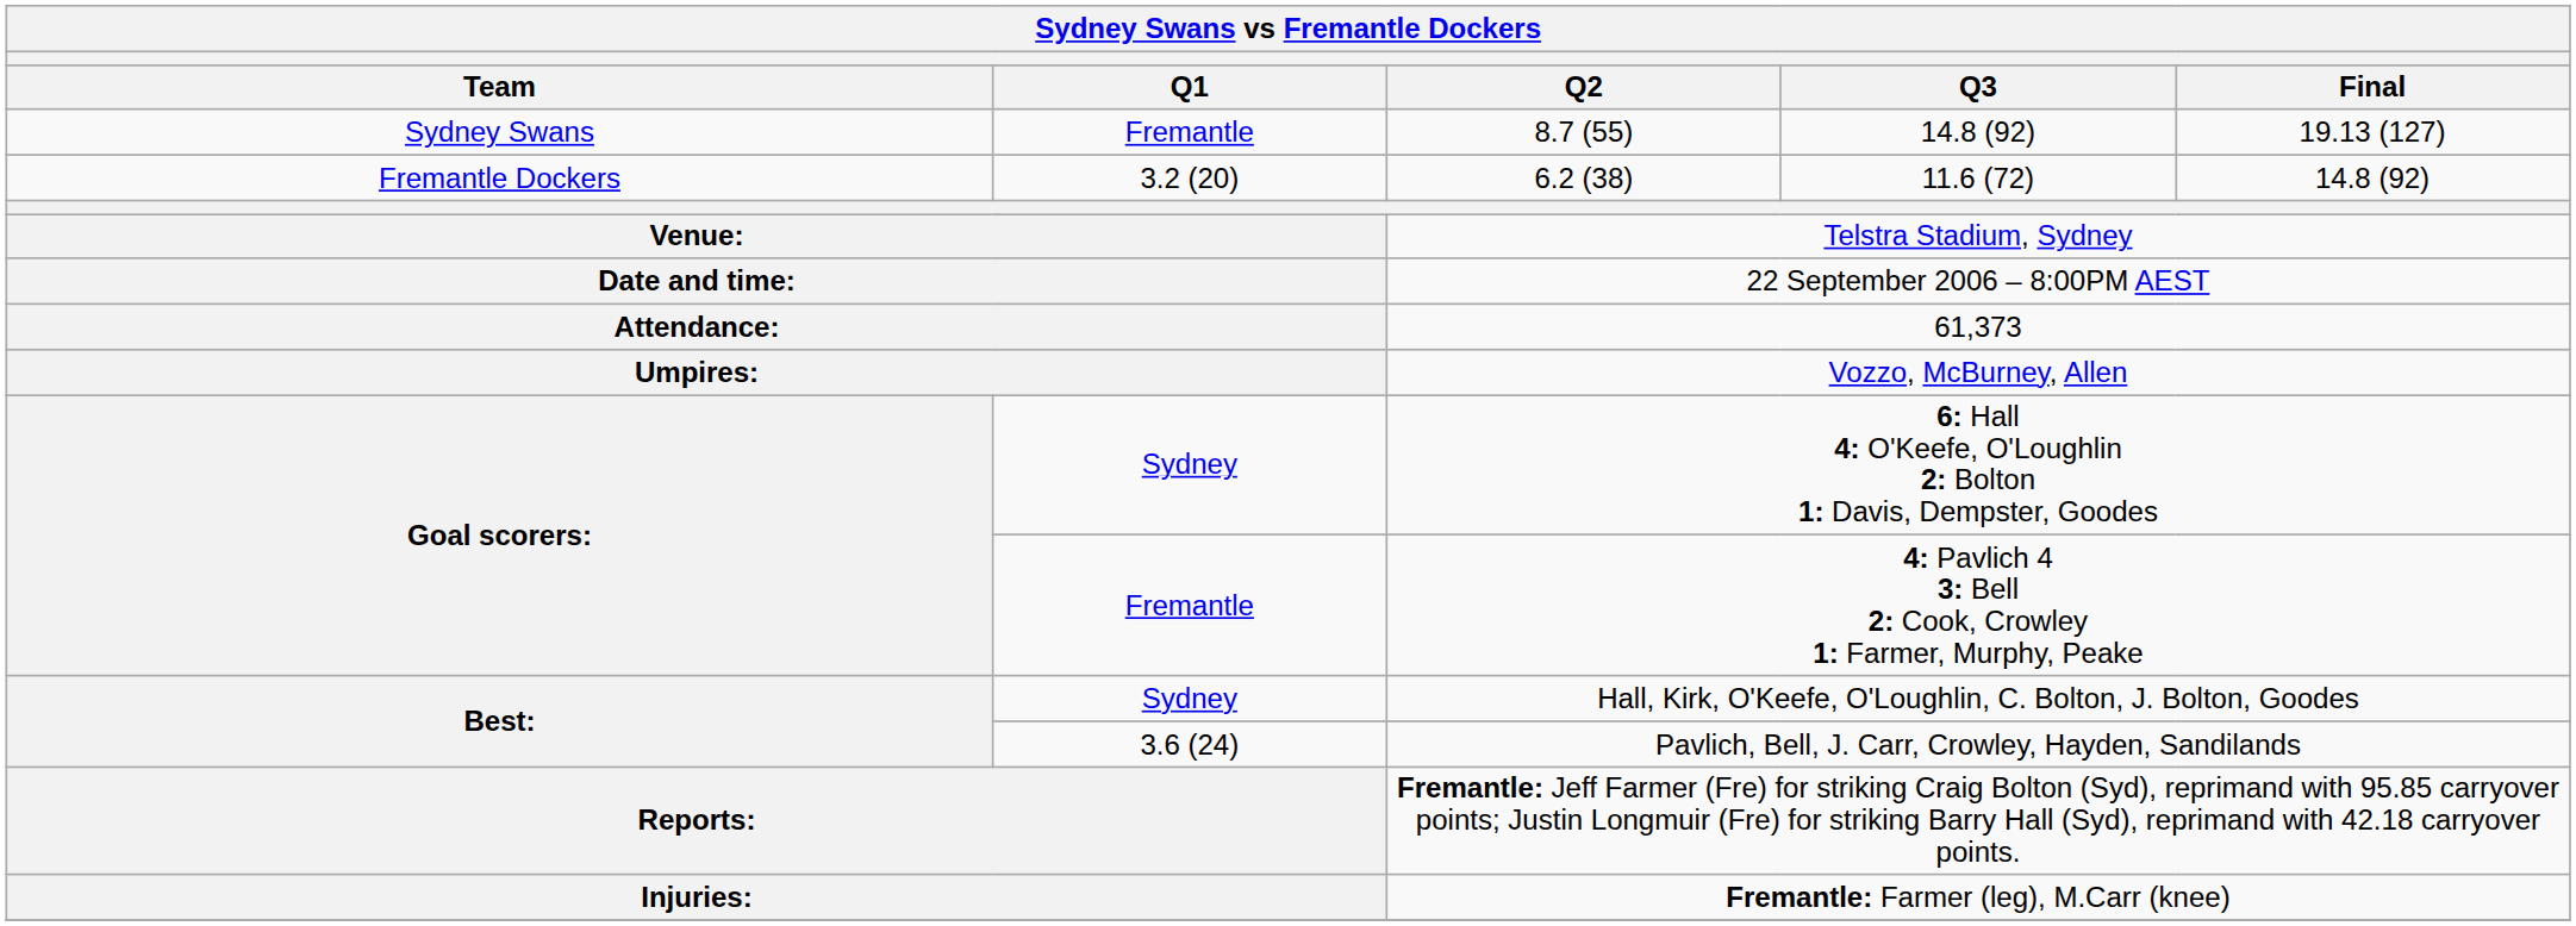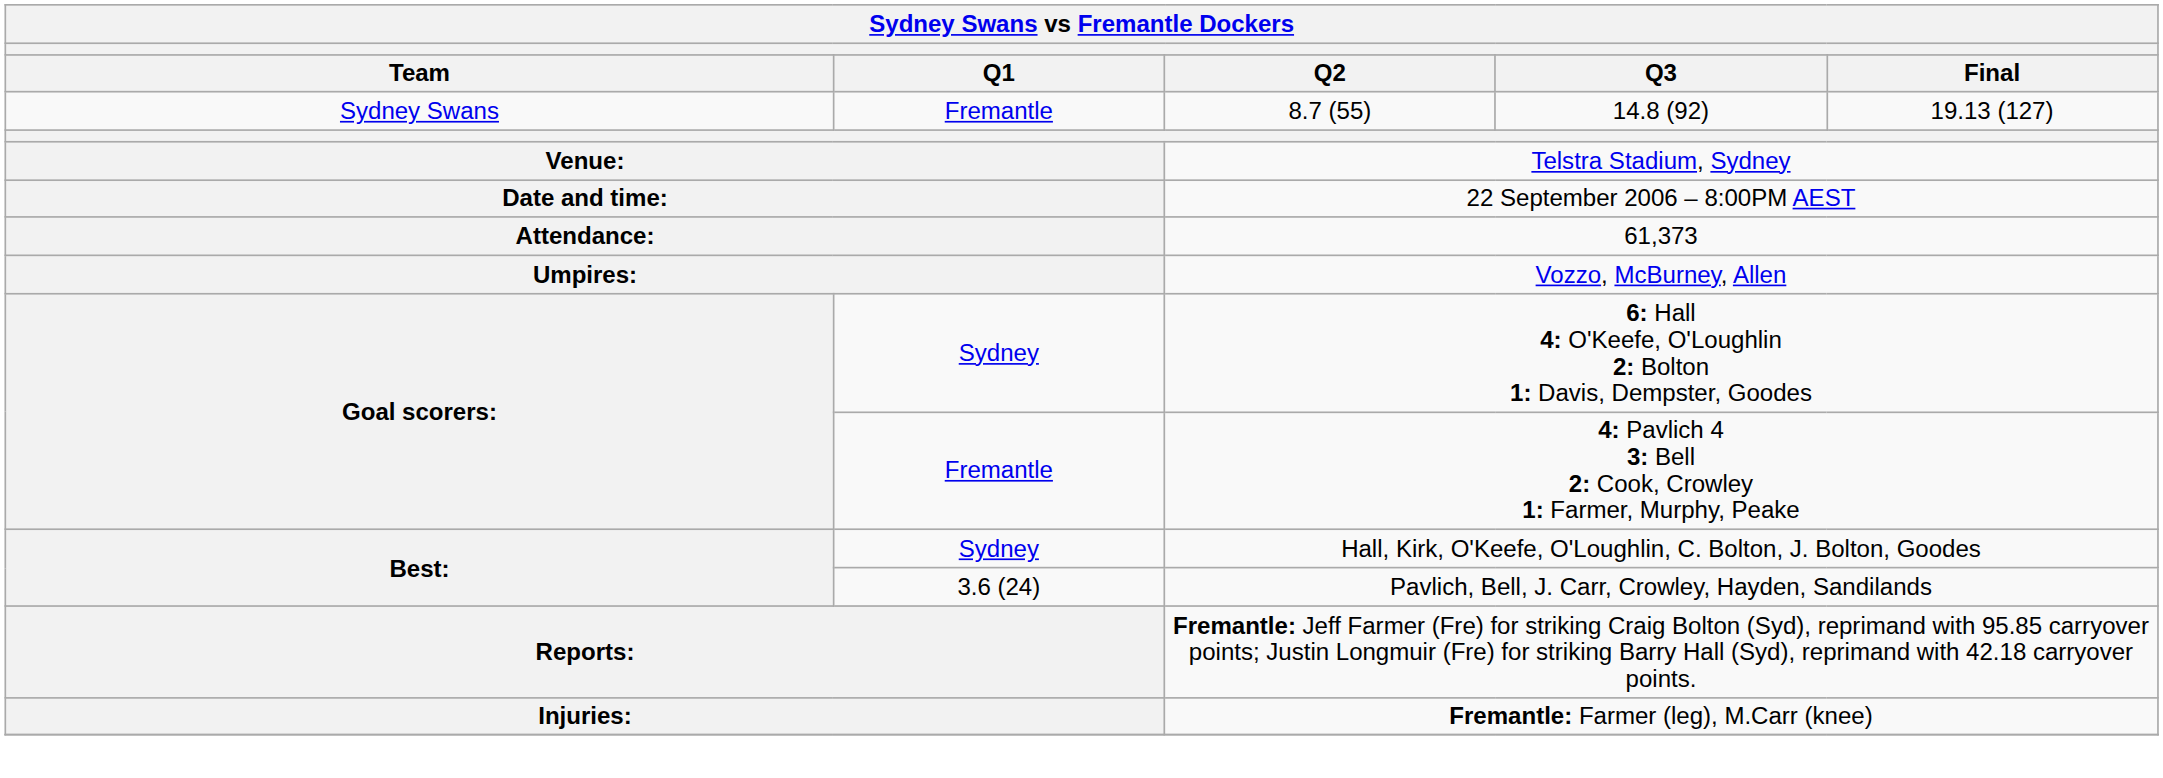- row: Fremantle Dockers | 3.2 (20) | 6.2 (38) | 11.6 (72) | 14.8 (92)
